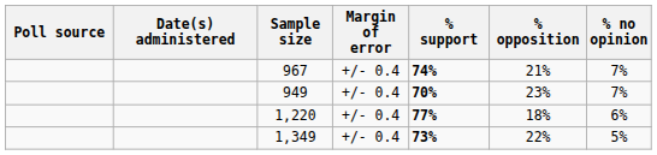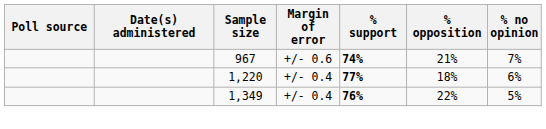967 | Margin of error: +/- 0.4 -> +/- 0.6
- row: 949 | +/- 0.4 | 70% | 23% | 7%
1,349 | % support: 73% -> 76%
